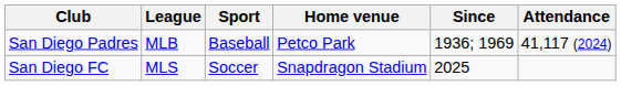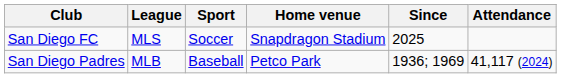rows swapped: San Diego Padres <-> San Diego FC
